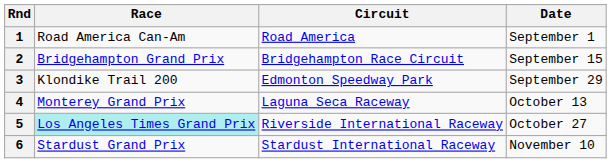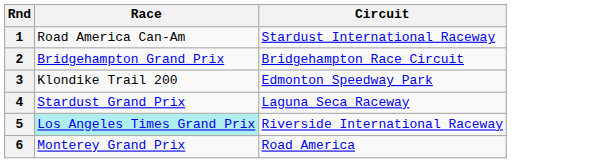- column: Date | September 1 | September 15 | September 29 | October 13 | October 27 | November 10
1 | Circuit: Road America -> Stardust International Raceway
4 | Race: Monterey Grand Prix -> Stardust Grand Prix
6 | Race: Stardust Grand Prix -> Monterey Grand Prix
6 | Circuit: Stardust International Raceway -> Road America
